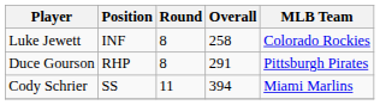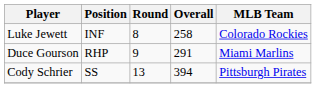Duce Gourson | Round: 8 -> 9
Duce Gourson | MLB Team: Pittsburgh Pirates -> Miami Marlins
Cody Schrier | Round: 11 -> 13
Cody Schrier | MLB Team: Miami Marlins -> Pittsburgh Pirates
